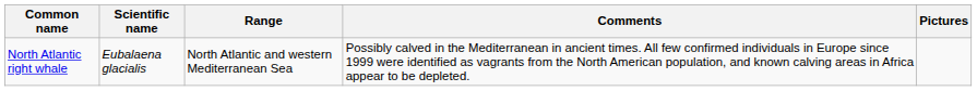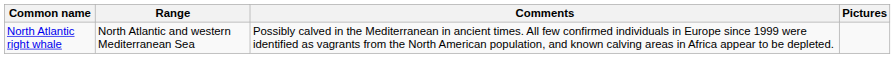- column: Scientific name | Eubalaena glacialis
